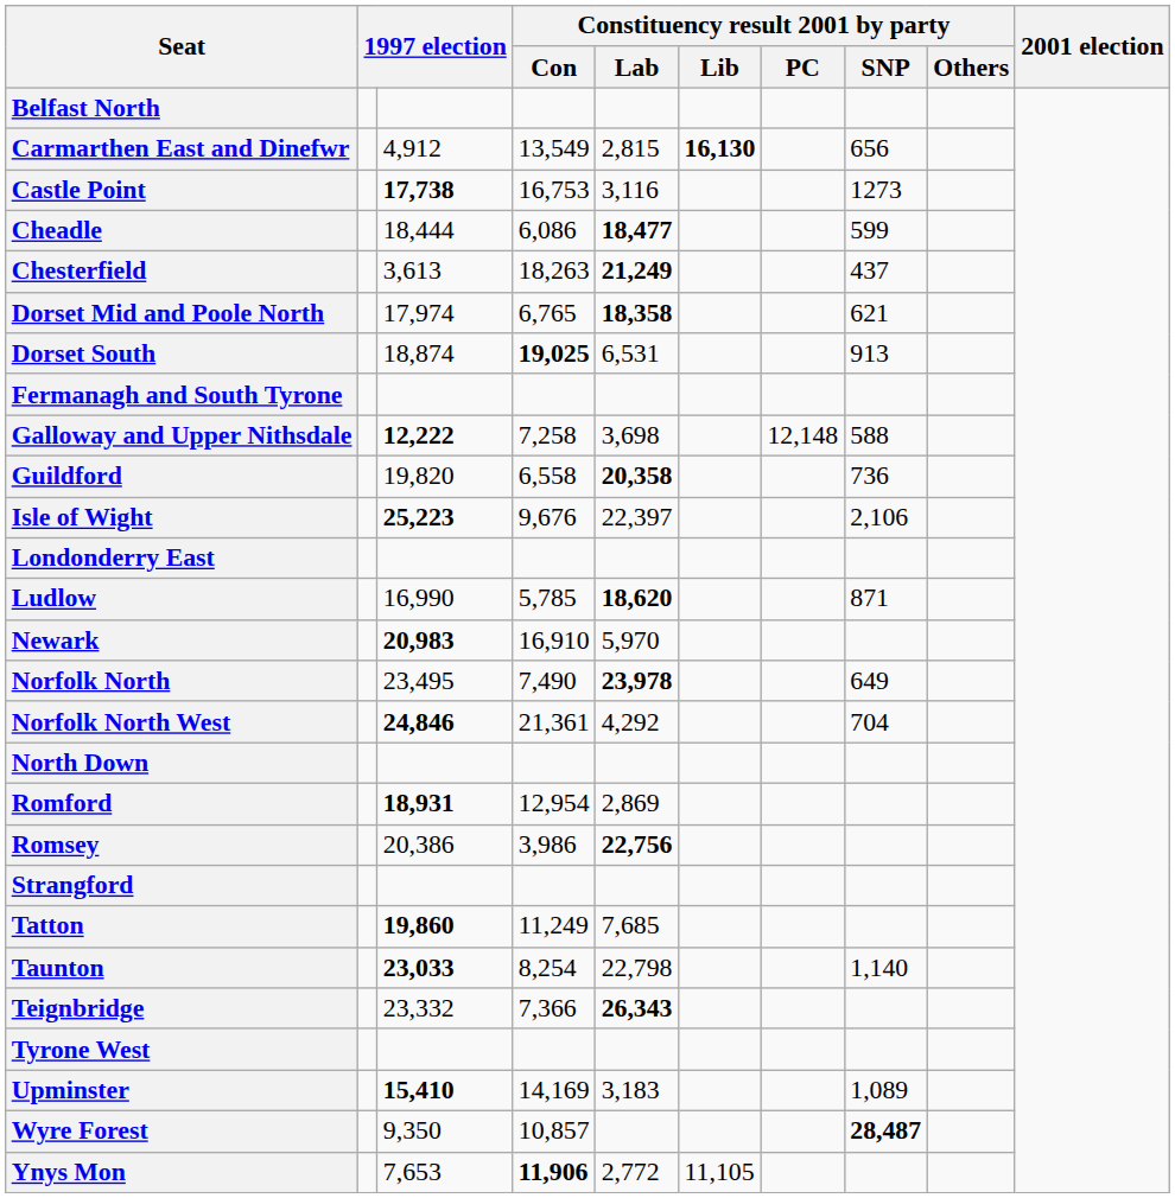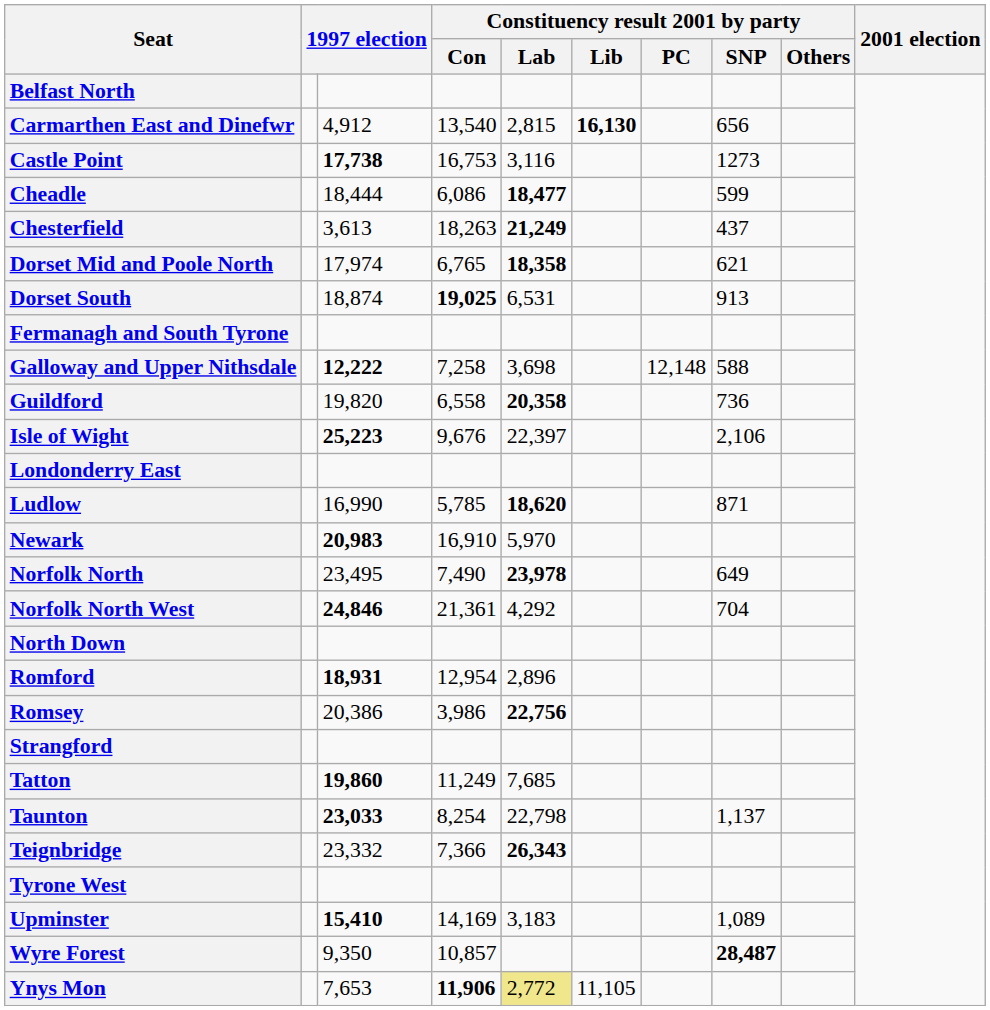Carmarthen East and Dinefwr | Constituency result 2001 by party / Con: 13,549 -> 13,540
Romford | Constituency result 2001 by party / Lab: 2,869 -> 2,896
Taunton | Constituency result 2001 by party / SNP: 1,140 -> 1,137
Ynys Mon | Constituency result 2001 by party / Lab: no background -> khaki background
